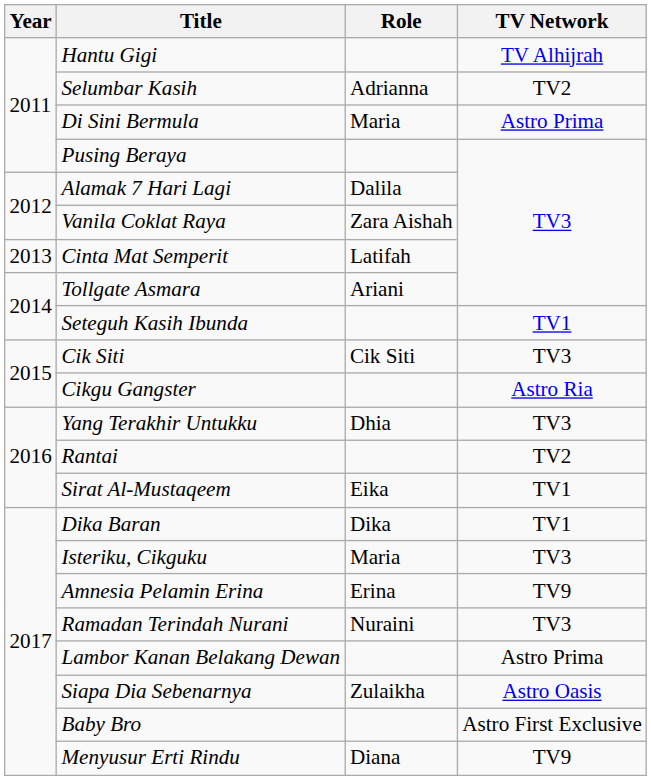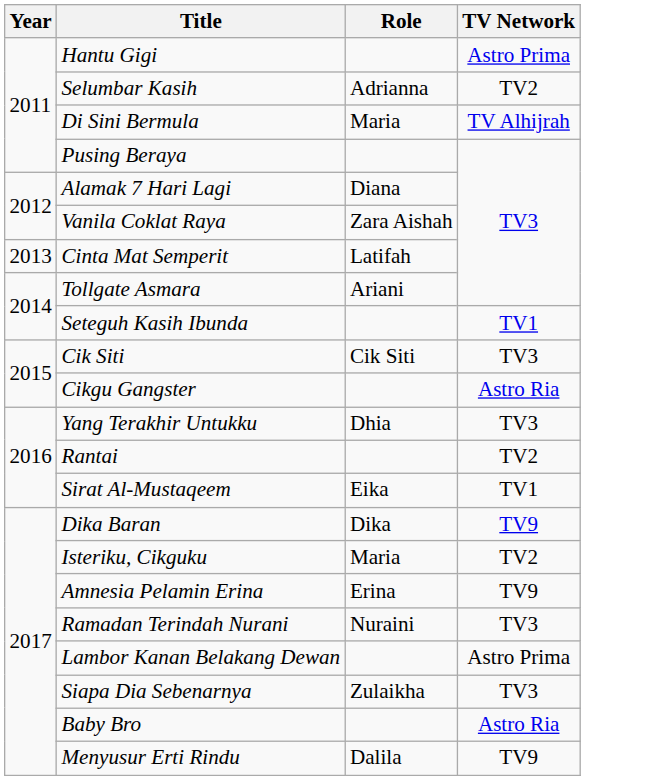Hantu Gigi | TV Network: TV Alhijrah -> Astro Prima
Di Sini Bermula | TV Network: Astro Prima -> TV Alhijrah
Alamak 7 Hari Lagi | Role: Dalila -> Diana
Dika Baran | TV Network: TV1 -> TV9
Isteriku, Cikguku | TV Network: TV3 -> TV2
Siapa Dia Sebenarnya | TV Network: Astro Oasis -> TV3
Baby Bro | TV Network: Astro First Exclusive -> Astro Ria
Menyusur Erti Rindu | Role: Diana -> Dalila
